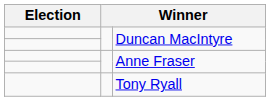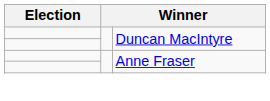- row: Tony Ryall
